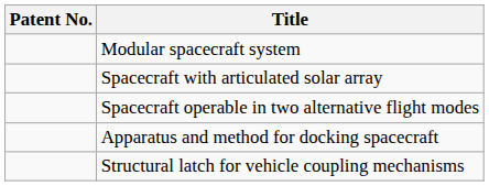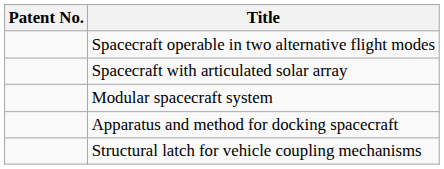rows swapped: Spacecraft operable in two alternative flight modes <-> Modular spacecraft system
